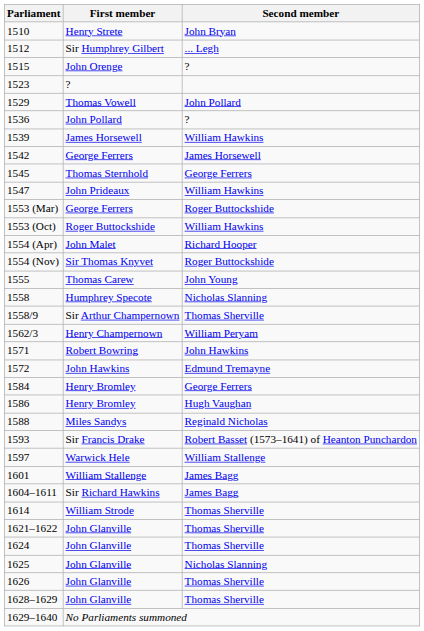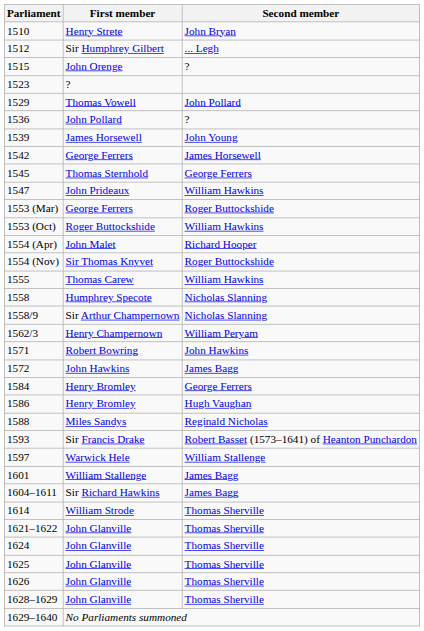1539 | Second member: William Hawkins -> John Young
1555 | Second member: John Young -> William Hawkins
1558/9 | Second member: Thomas Sherville -> Nicholas Slanning
1572 | Second member: Edmund Tremayne -> James Bagg
1625 | Second member: Nicholas Slanning -> Thomas Sherville
